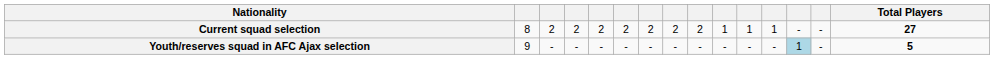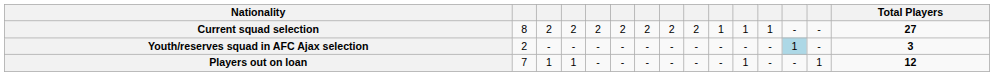Youth/reserves squad in AFC Ajax selection | column 2: 9 -> 2
Youth/reserves squad in AFC Ajax selection | Total Players: 5 -> 3
+ row: Players out on loan | 7 | 1 | 1 | - | - | - | - | - | - | 1 | - | - | 1 | 12
